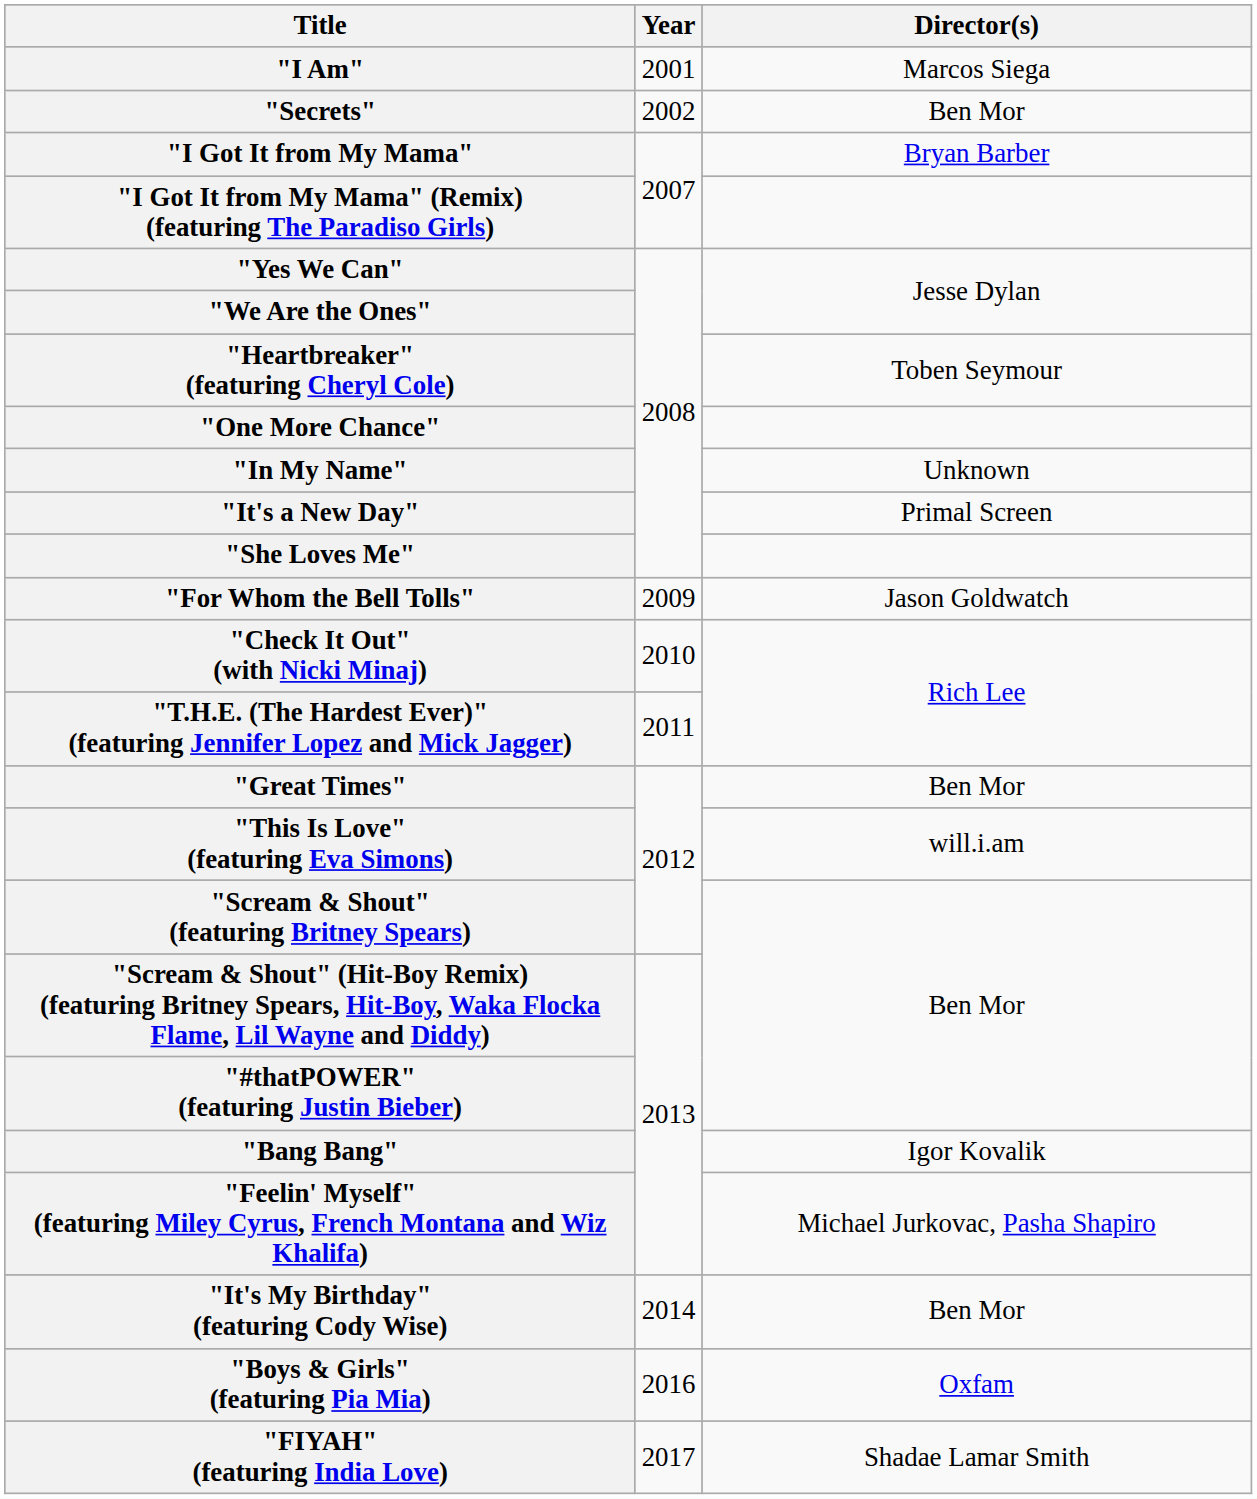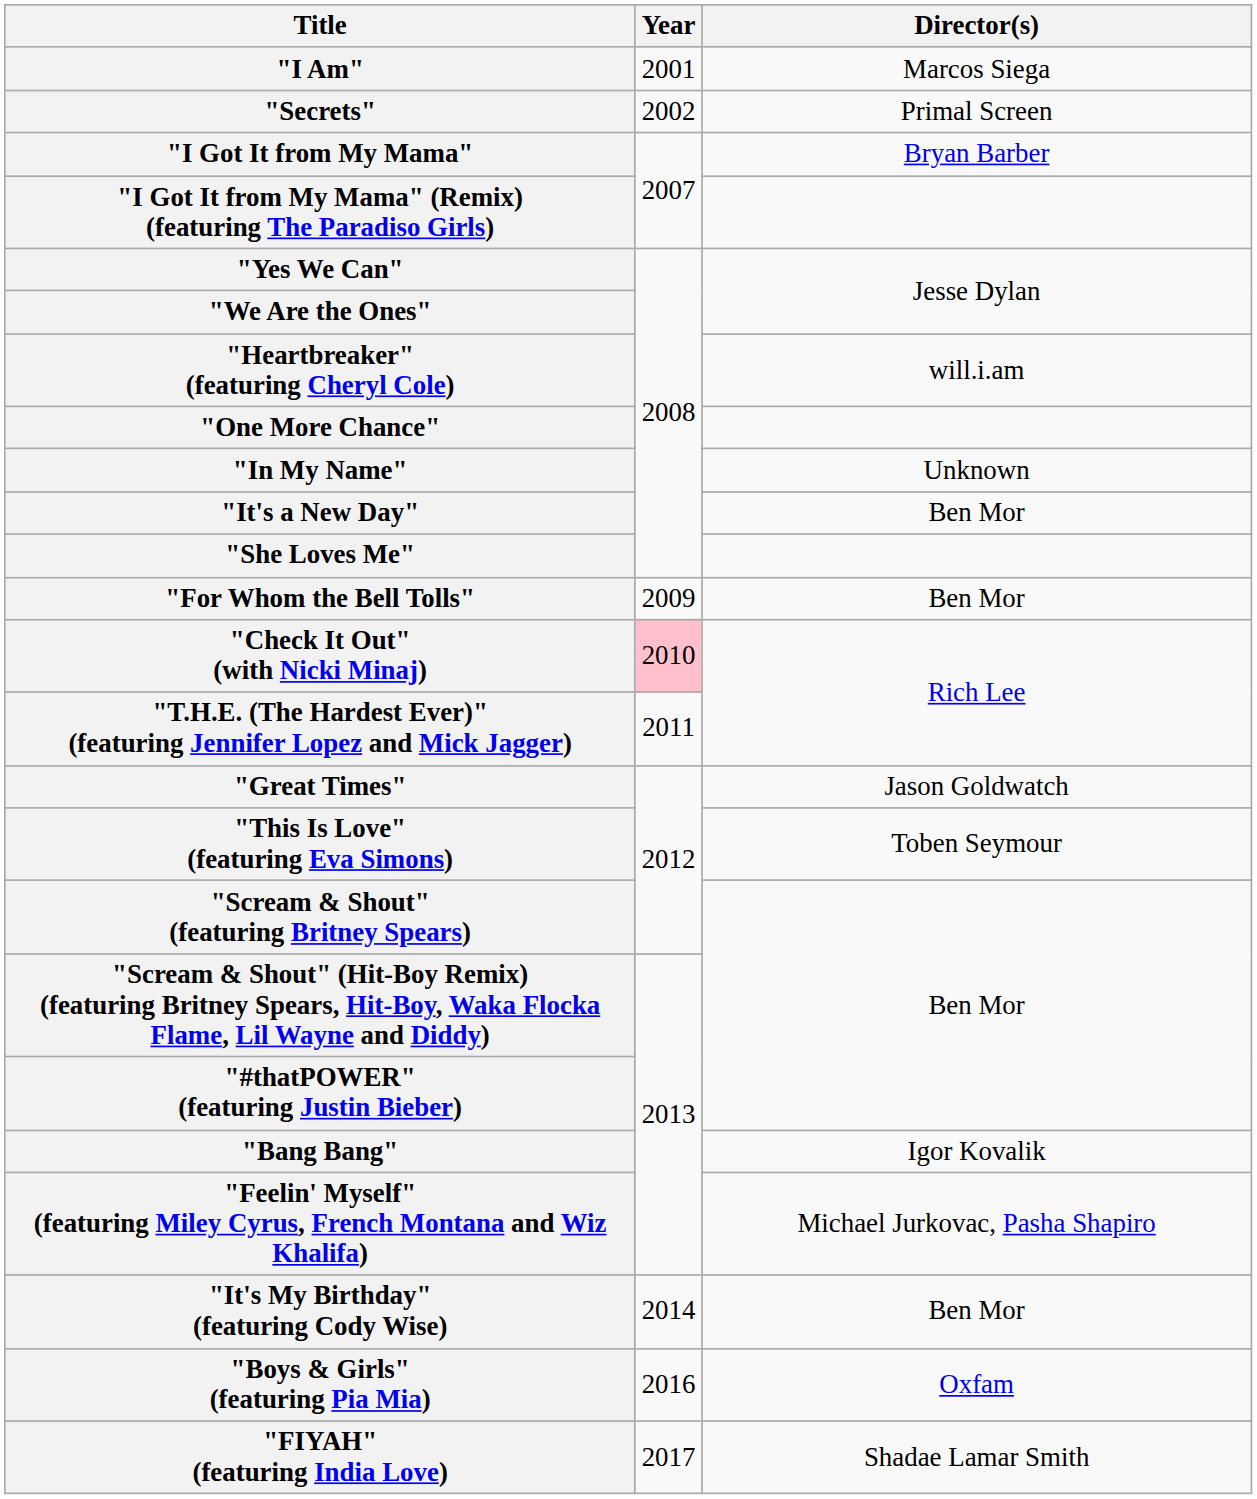"Secrets" | Director(s): Ben Mor -> Primal Screen
"Heartbreaker" (featuring Cheryl Cole) | Director(s): Toben Seymour -> will.i.am
"It's a New Day" | Director(s): Primal Screen -> Ben Mor
"For Whom the Bell Tolls" | Director(s): Jason Goldwatch -> Ben Mor
"Check It Out" (with Nicki Minaj) | Year: no background -> pink background
"Great Times" | Director(s): Ben Mor -> Jason Goldwatch
"This Is Love" (featuring Eva Simons) | Director(s): will.i.am -> Toben Seymour
